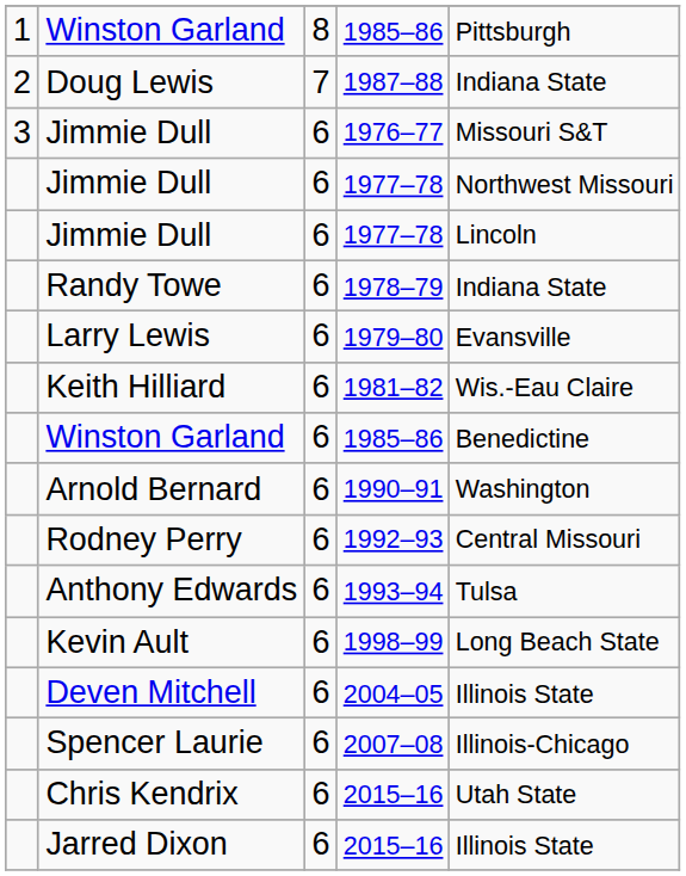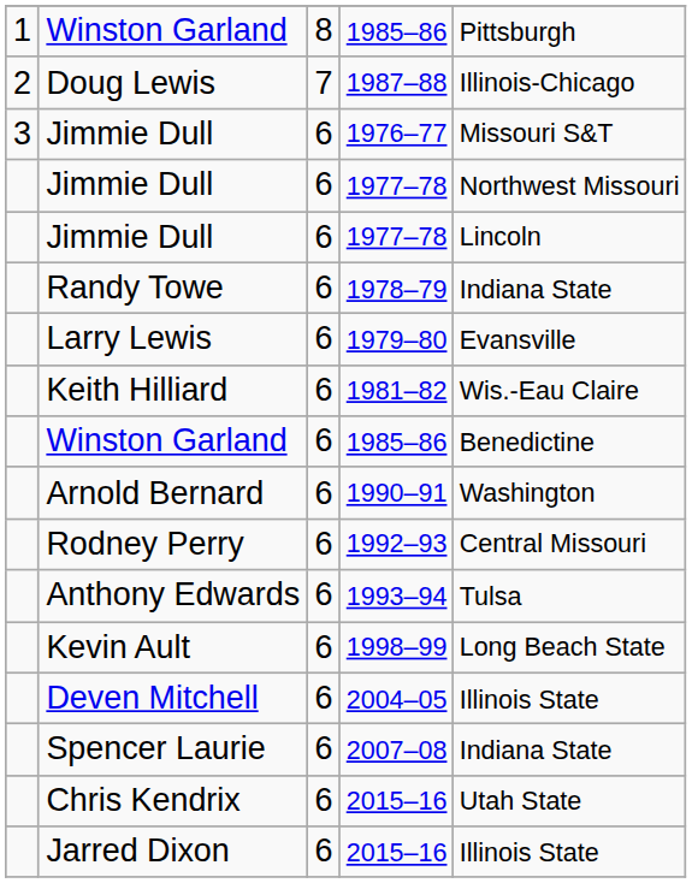Doug Lewis | column 5: Indiana State -> Illinois-Chicago
Spencer Laurie | column 5: Illinois-Chicago -> Indiana State
